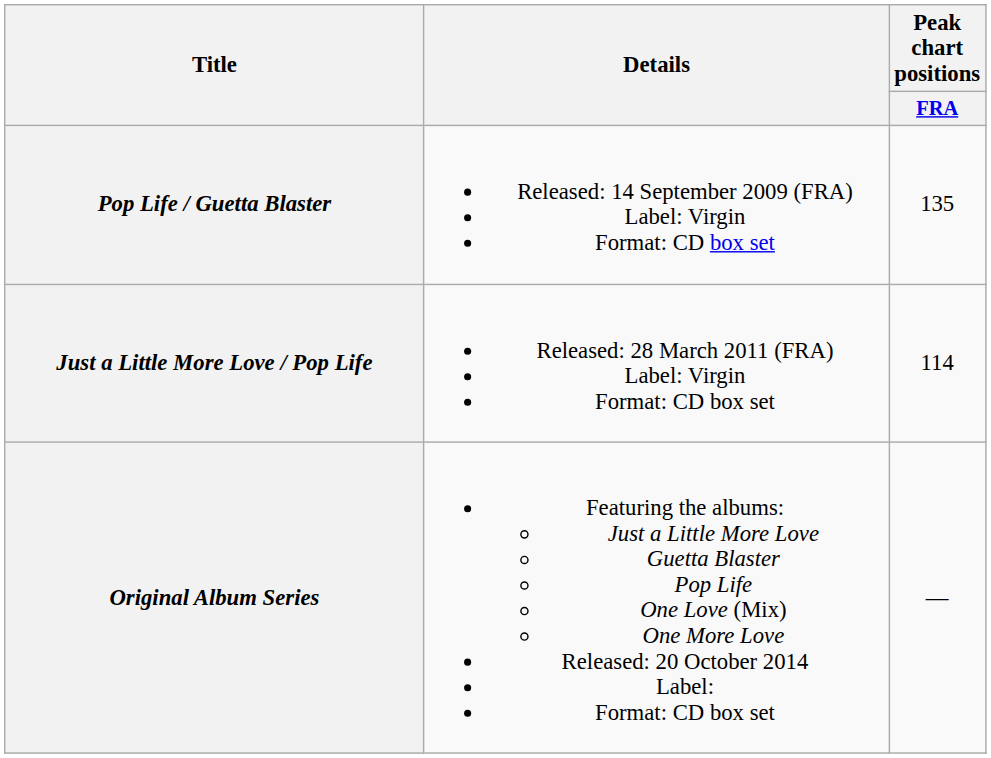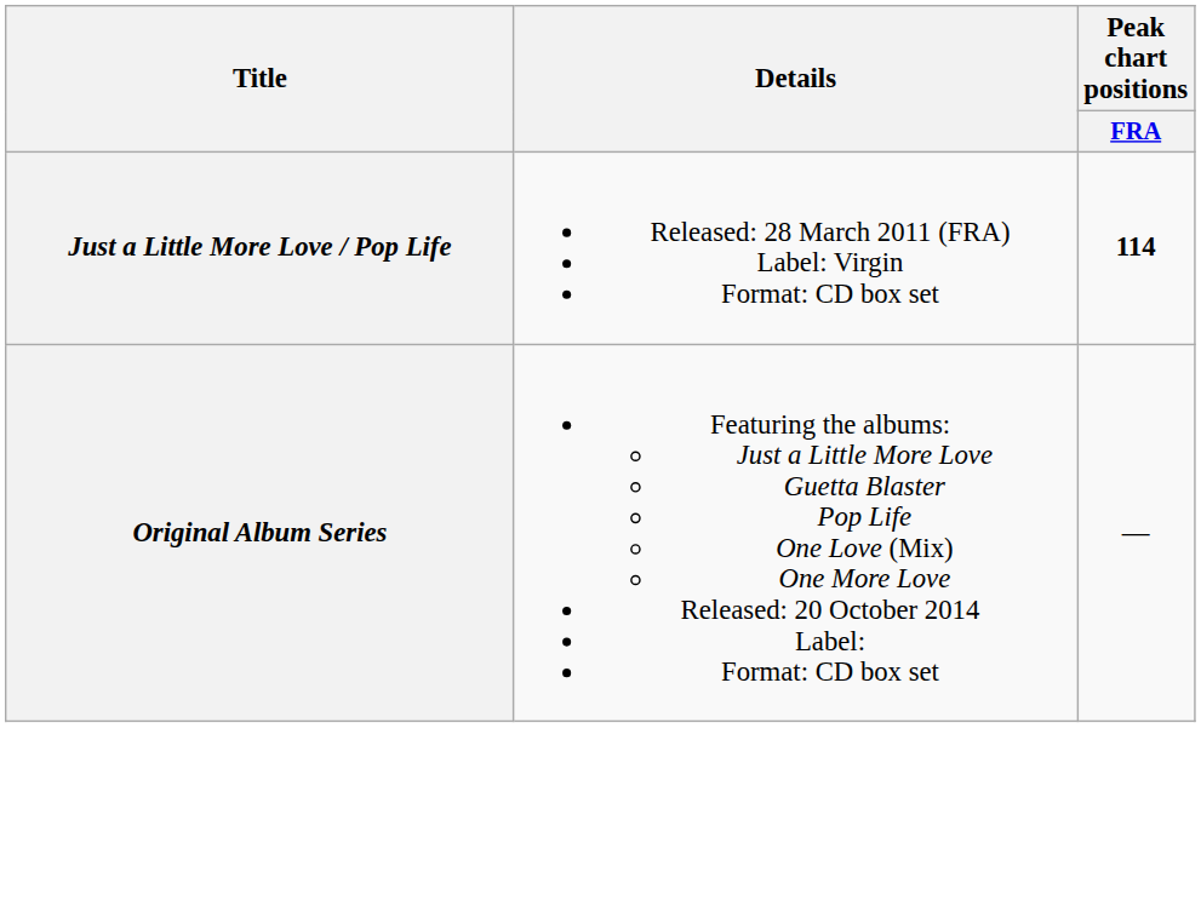- row: Pop Life / Guetta Blaster | Released: 14 September 2009 (FRA) Label: Virgin Format: CD box set | 135
Just a Little More Love / Pop Life | Peak chart positions / FRA: normal -> bold
